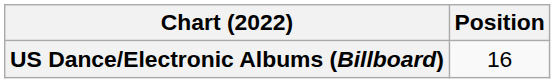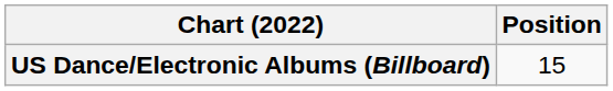US Dance/Electronic Albums (Billboard) | Position: 16 -> 15
